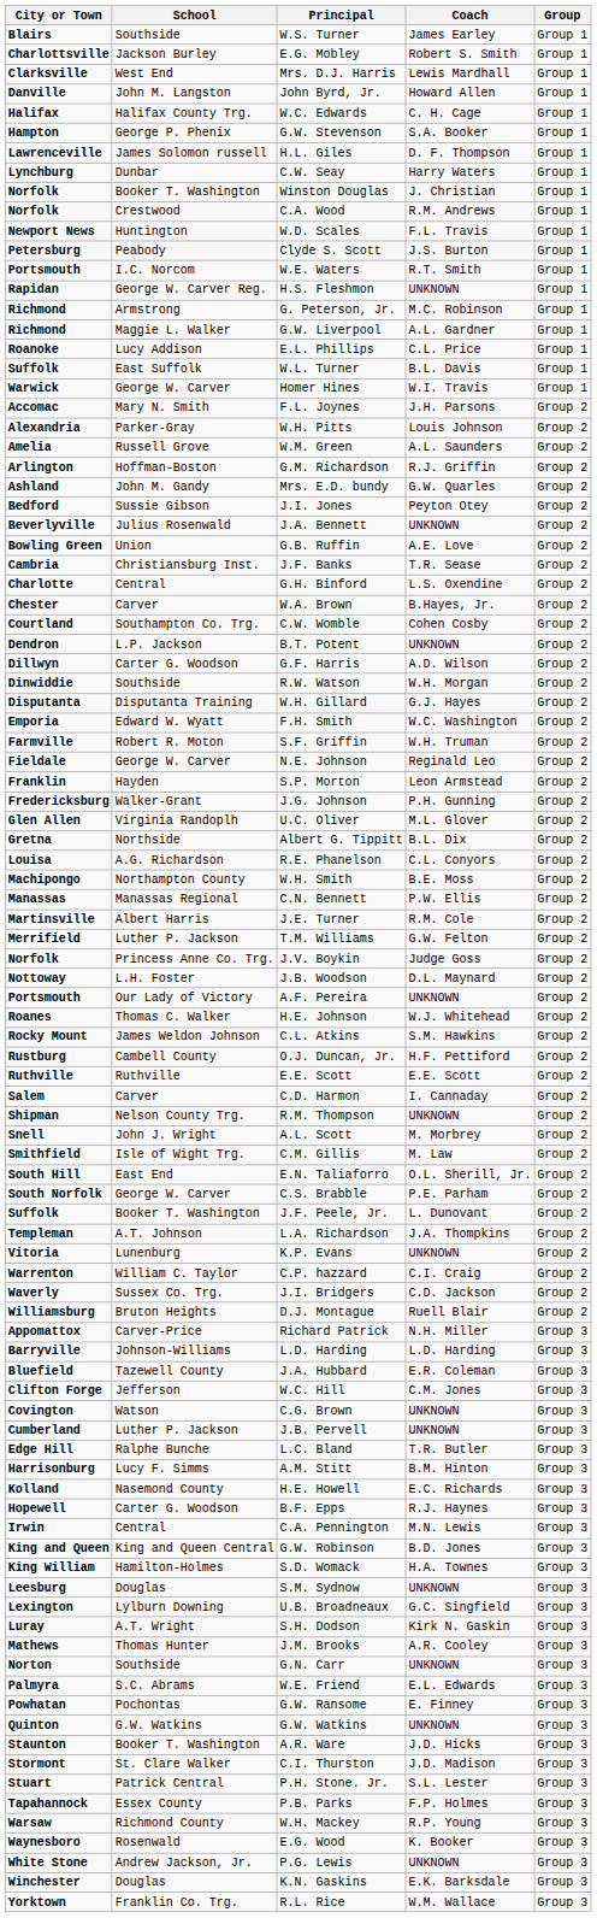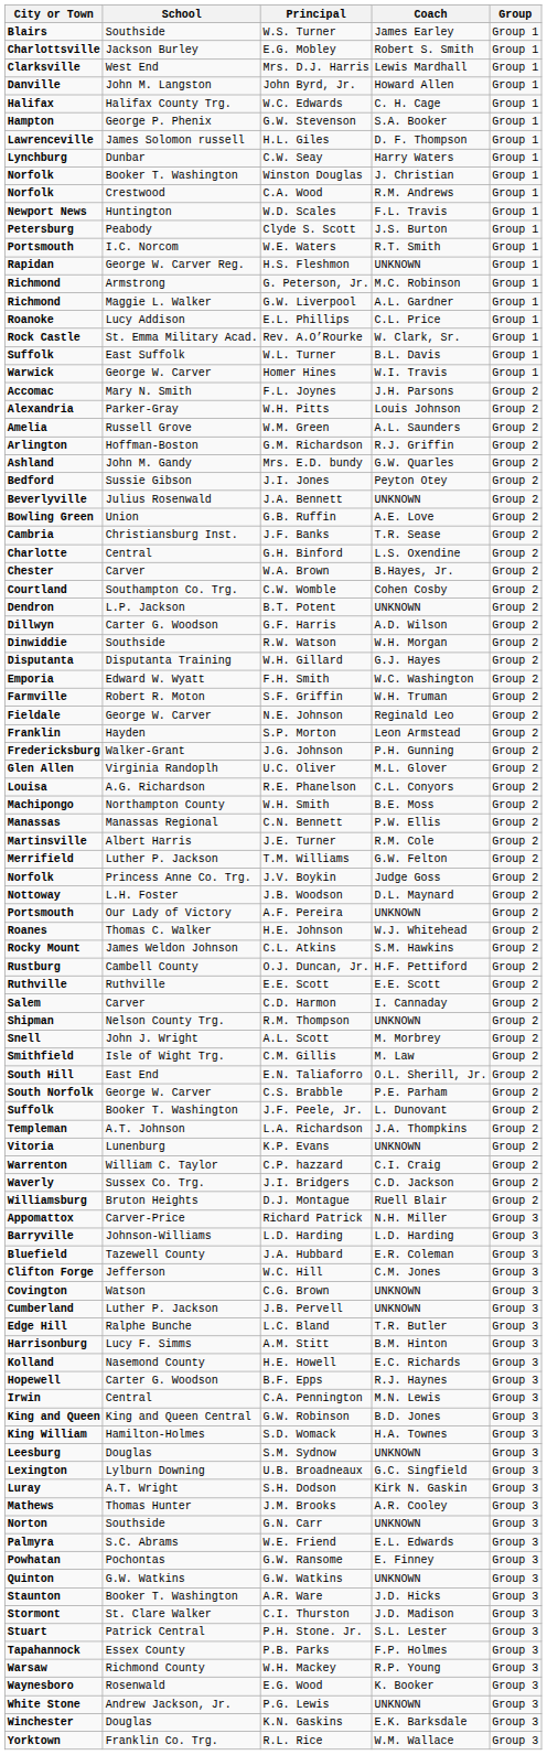+ row: Rock Castle | St. Emma Military Acad. | Rev. A.O’Rourke | W. Clark, Sr. | Group 1
- row: Gretna | Northside | Albert G. Tippitt | B.L. Dix | Group 2
